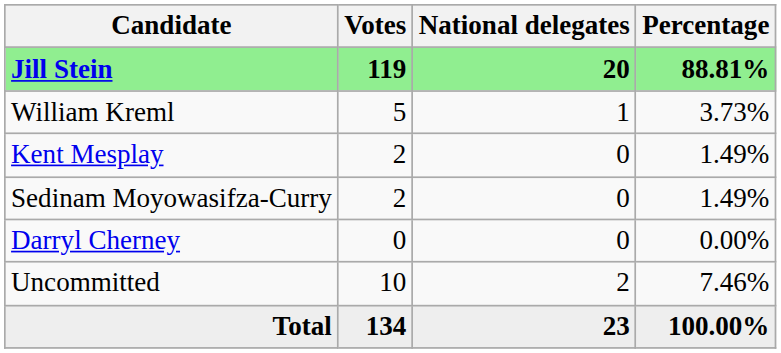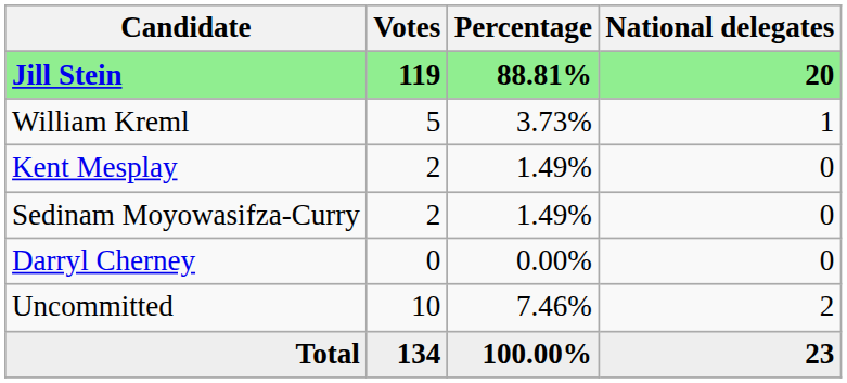columns swapped: Percentage <-> National delegates
